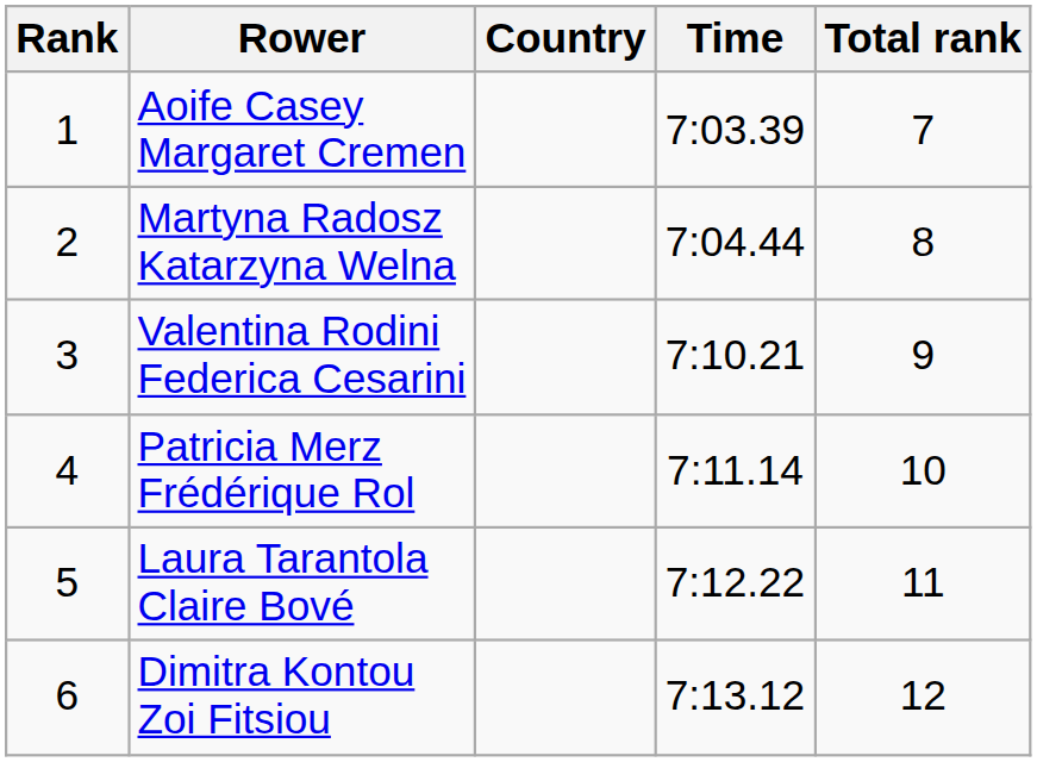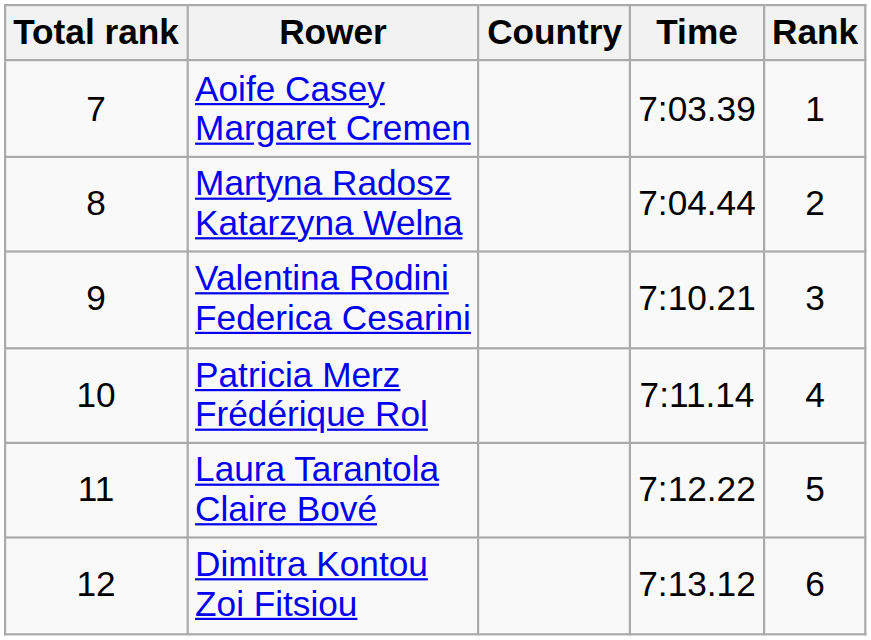columns swapped: Rank <-> Total rank
